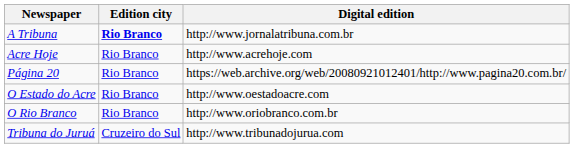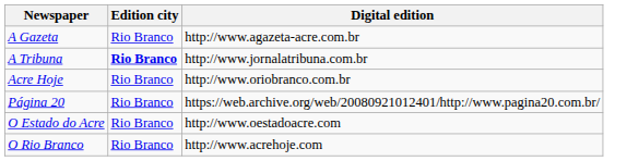+ row: A Gazeta | Rio Branco | http://www.agazeta-acre.com.br
Acre Hoje | Digital edition: http://www.acrehoje.com -> http://www.oriobranco.com.br
O Rio Branco | Digital edition: http://www.oriobranco.com.br -> http://www.acrehoje.com
- row: Tribuna do Juruá | Cruzeiro do Sul | http://www.tribunadojurua.com
